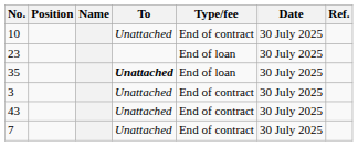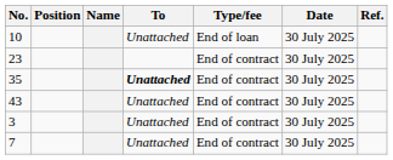10 | Type/fee: End of contract -> End of loan
23 | Type/fee: End of loan -> End of contract
35 | Type/fee: End of loan -> End of contract
rows swapped: 43 <-> 3
